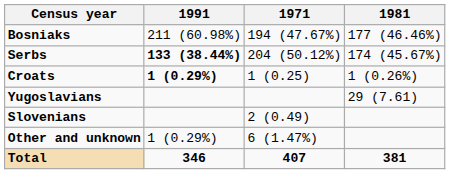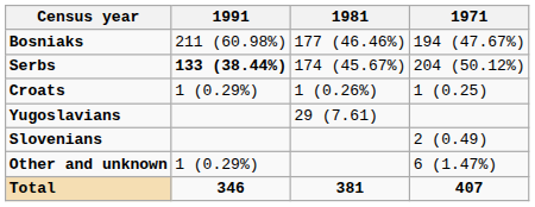columns swapped: 1981 <-> 1971
Croats | 1991: bold -> normal
